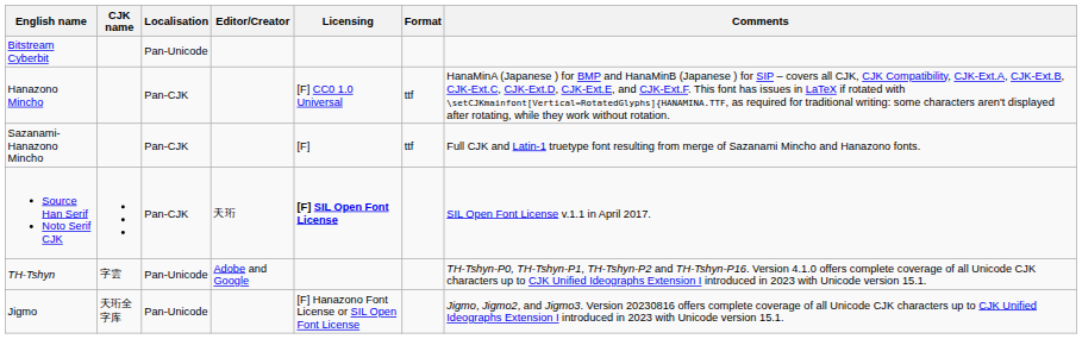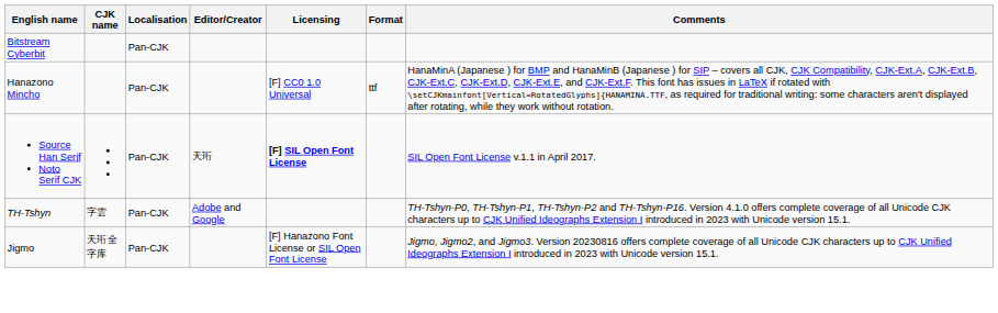Bitstream Cyberbit | Localisation: Pan-Unicode -> Pan-CJK
- row: Sazanami-Hanazono Mincho | Pan-CJK | [F] | ttf | Full CJK and Latin-1 truetype font resulting from merge of Sazanami Mincho and Hanazono fonts.
TH-Tshyn | Localisation: Pan-Unicode -> Pan-CJK
Jigmo | Localisation: Pan-Unicode -> Pan-CJK
